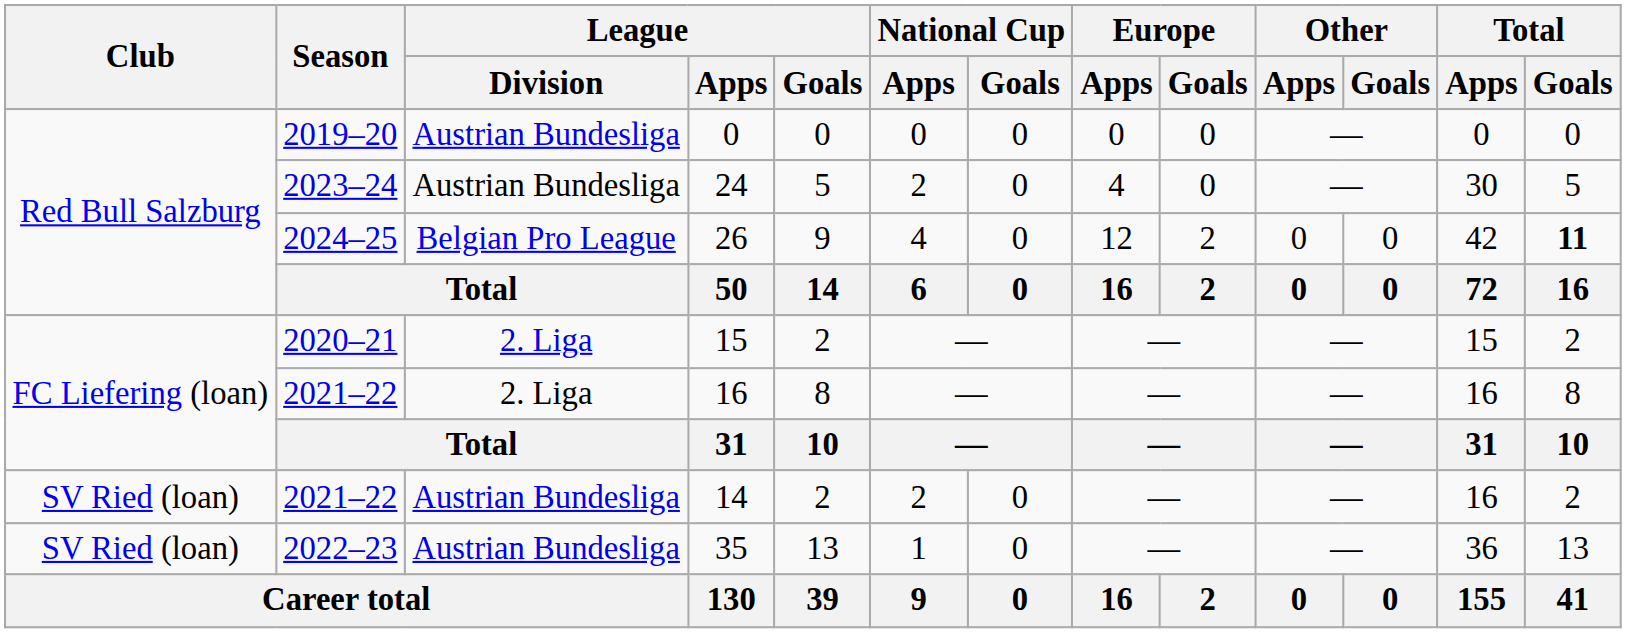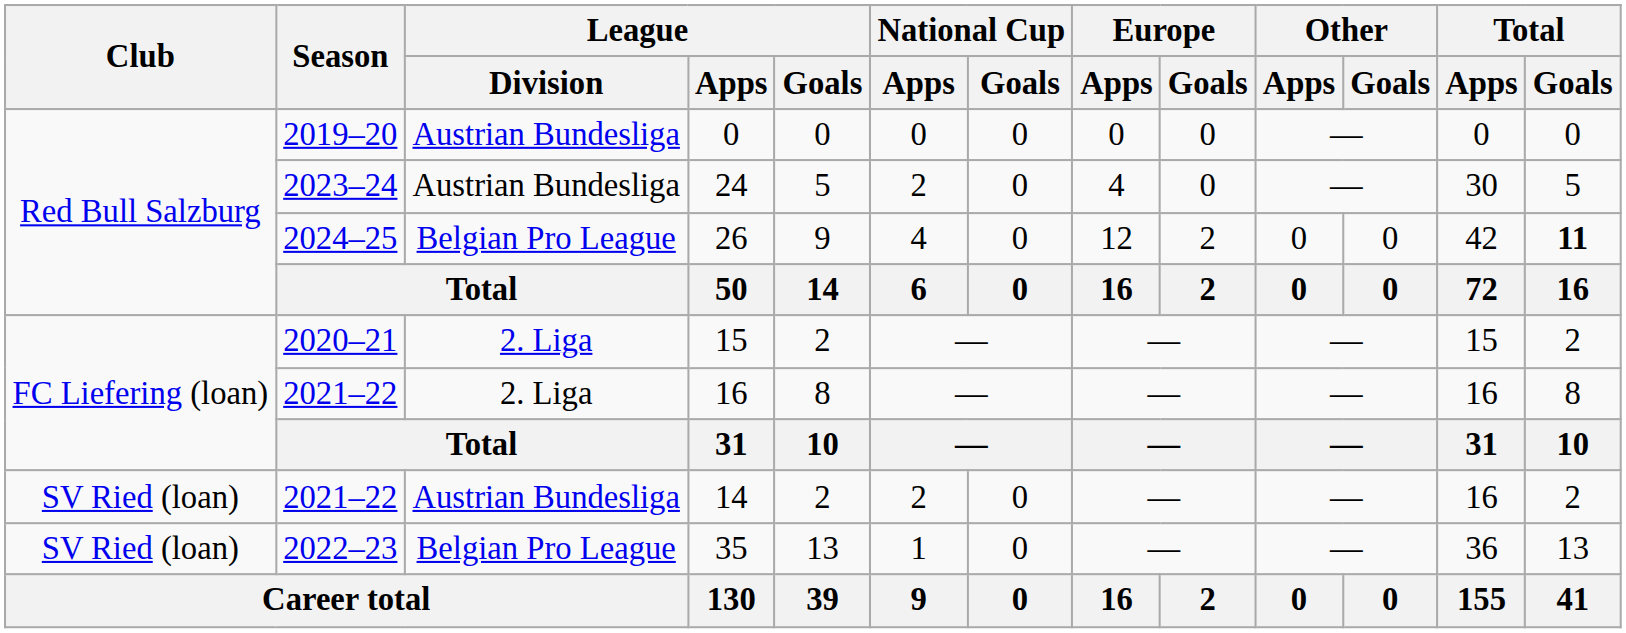35 | League / Division: Austrian Bundesliga -> Belgian Pro League
